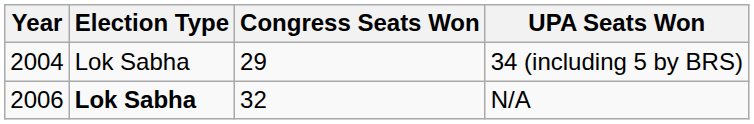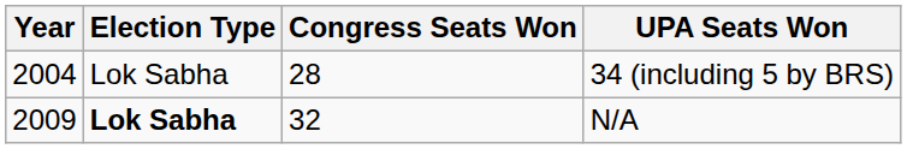34 (including 5 by BRS) | Congress Seats Won: 29 -> 28
N/A | Year: 2006 -> 2009
